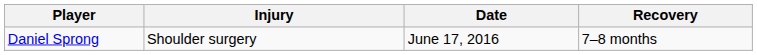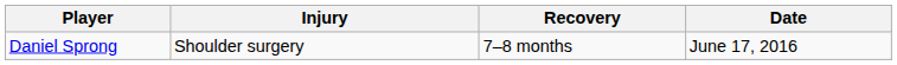columns swapped: Date <-> Recovery
